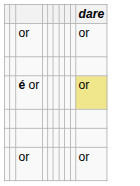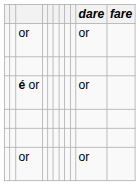+ column: fare
é or | dare: khaki background -> no background
